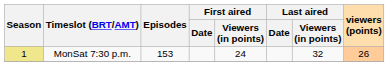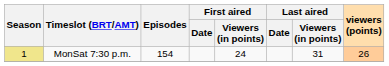MonSat 7:30 p.m. | Episodes: 153 -> 154
MonSat 7:30 p.m. | Last aired / Viewers (in points): 32 -> 31
